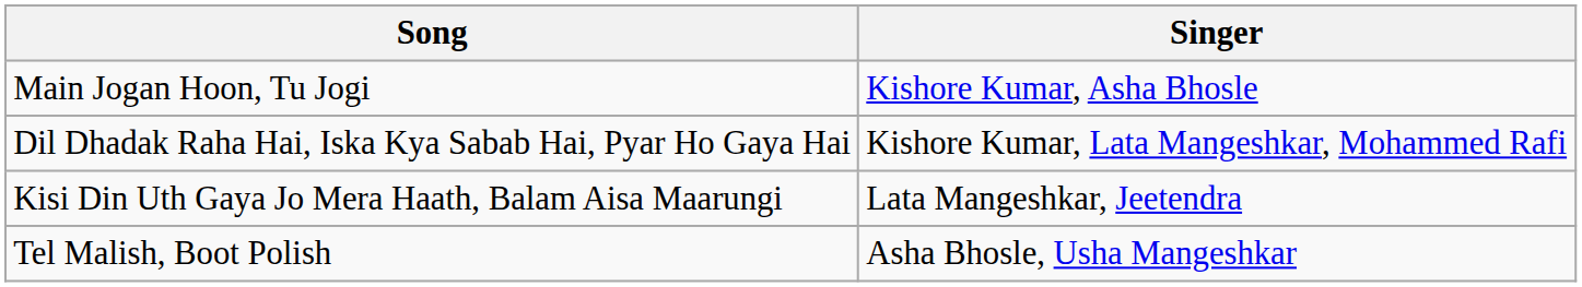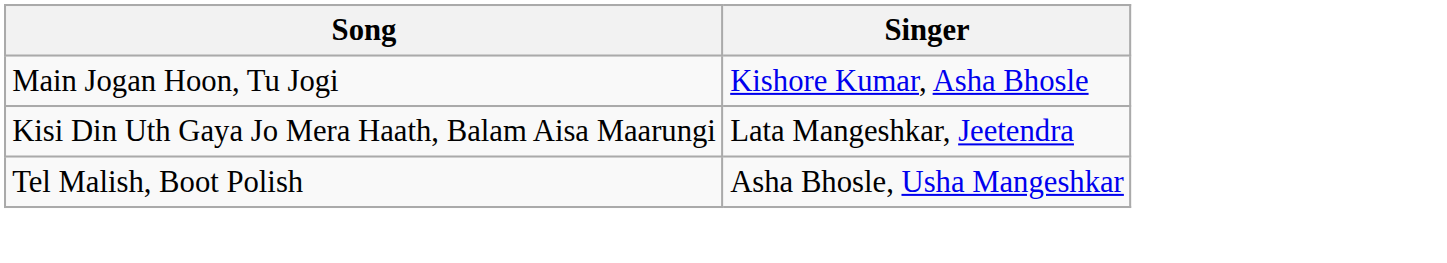- row: Dil Dhadak Raha Hai, Iska Kya Sabab Hai, Pyar Ho Gaya Hai | Kishore Kumar, Lata Mangeshkar, Mohammed Rafi
